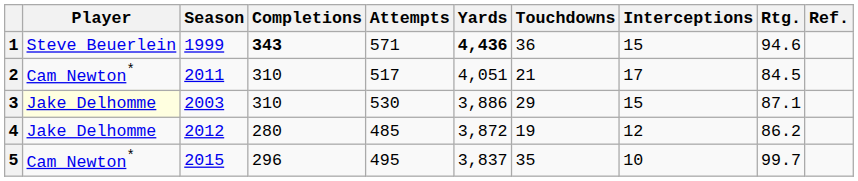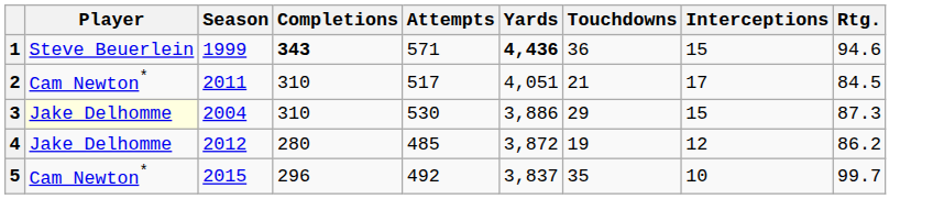- column: Ref.
3 | Season: 2003 -> 2004
3 | Rtg.: 87.1 -> 87.3
5 | Attempts: 495 -> 492
